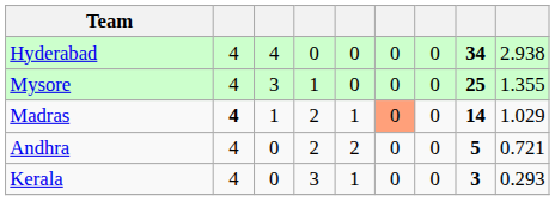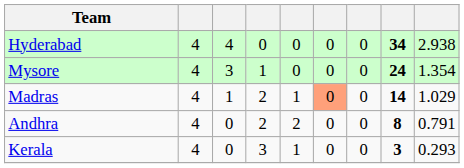Mysore | column 8: 25 -> 24
Mysore | column 9: 1.355 -> 1.354
Madras | column 2: bold -> normal
Andhra | column 8: 5 -> 8
Andhra | column 9: 0.721 -> 0.791
